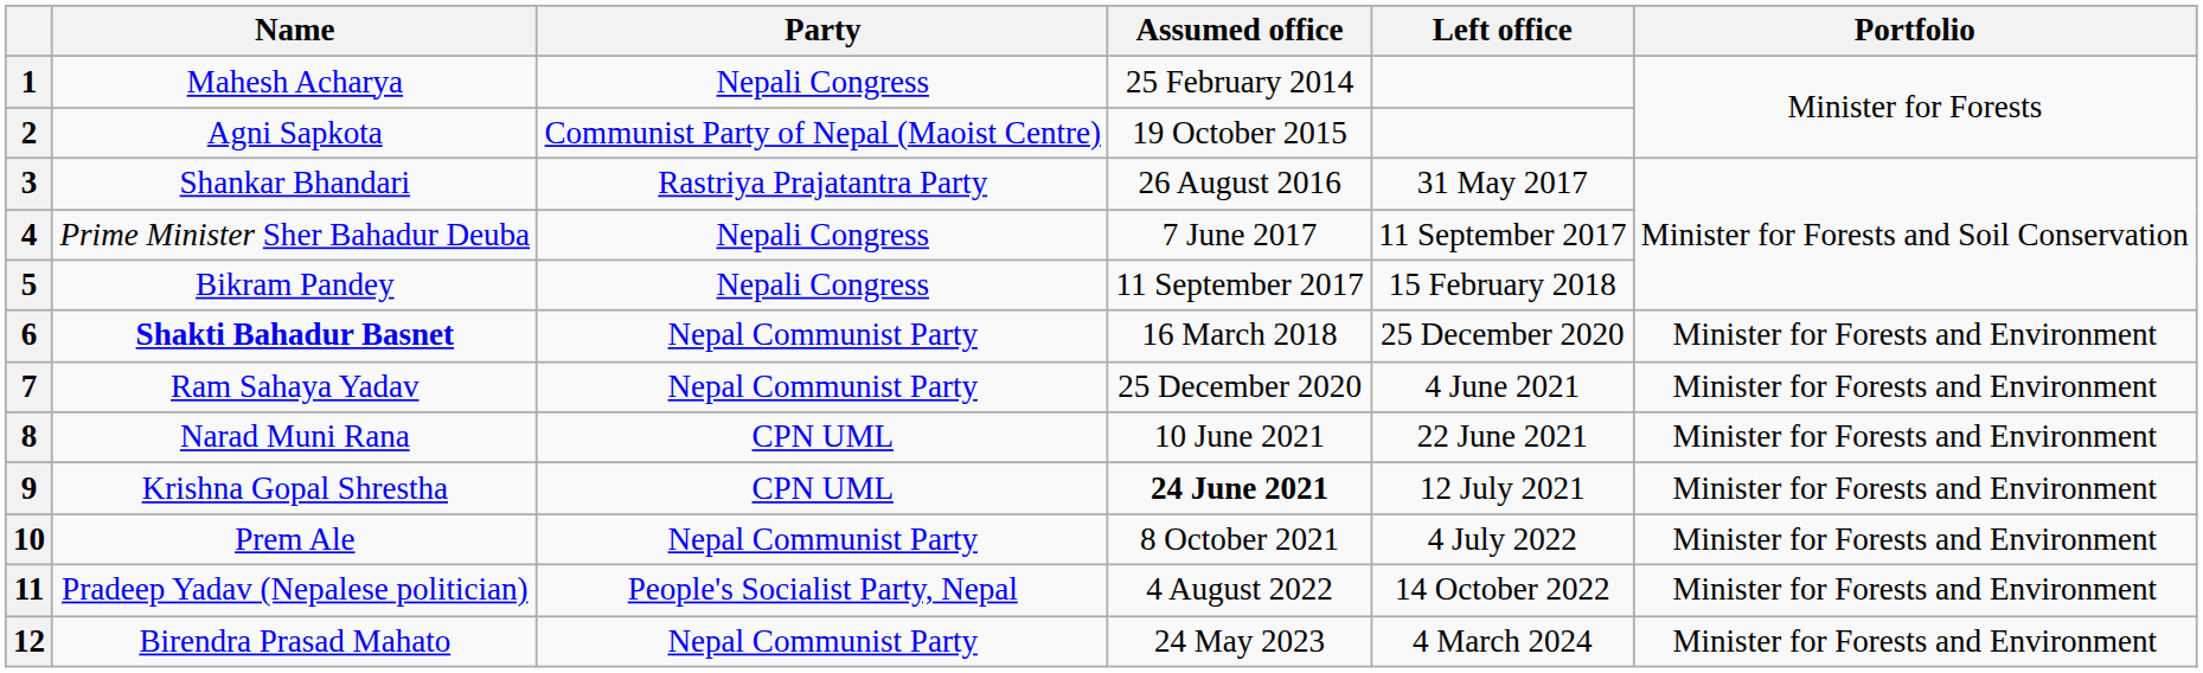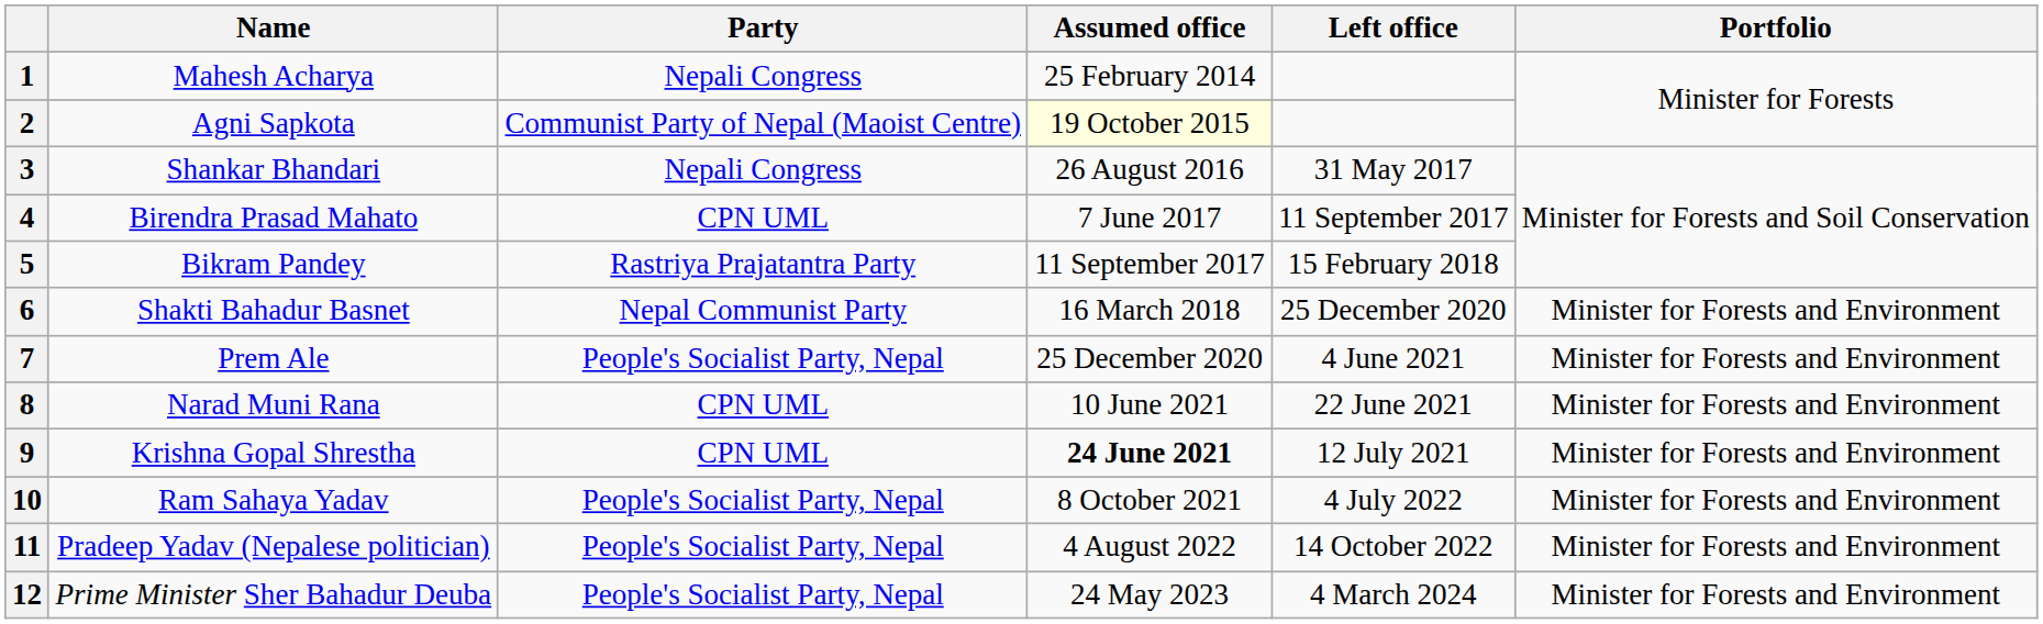2 | Assumed office: no background -> lightyellow background
3 | Party: Rastriya Prajatantra Party -> Nepali Congress
4 | Name: Prime Minister Sher Bahadur Deuba -> Birendra Prasad Mahato
4 | Party: Nepali Congress -> CPN UML
5 | Party: Nepali Congress -> Rastriya Prajatantra Party
6 | Name: bold -> normal
7 | Name: Ram Sahaya Yadav -> Prem Ale
7 | Party: Nepal Communist Party -> People's Socialist Party, Nepal
10 | Name: Prem Ale -> Ram Sahaya Yadav
10 | Party: Nepal Communist Party -> People's Socialist Party, Nepal
12 | Name: Birendra Prasad Mahato -> Prime Minister Sher Bahadur Deuba
12 | Party: Nepal Communist Party -> People's Socialist Party, Nepal
